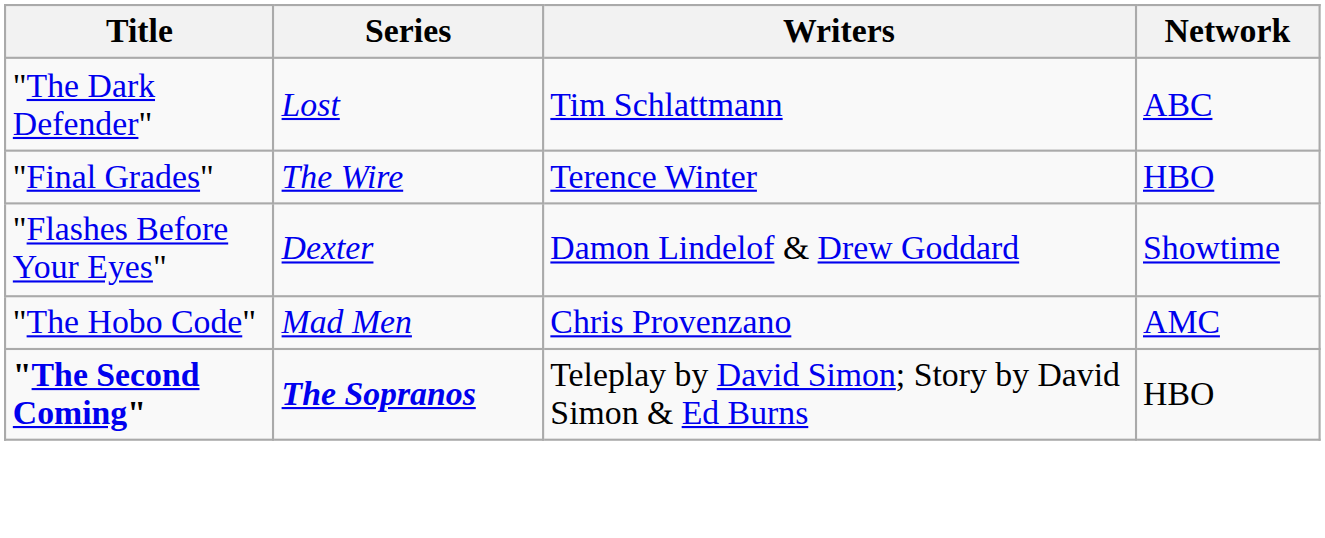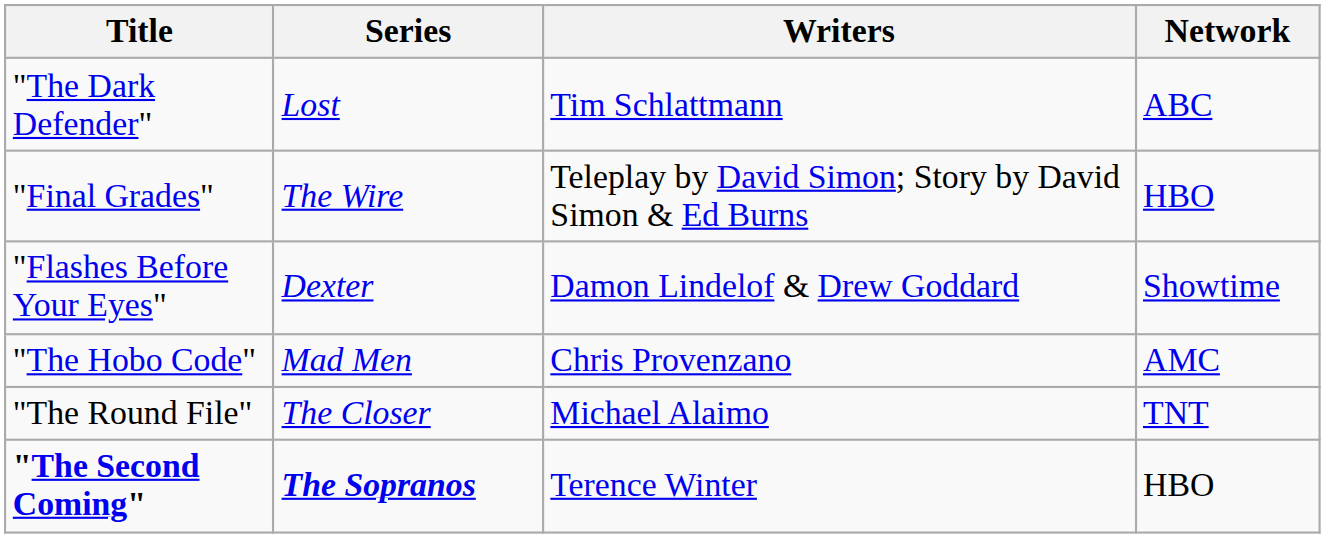"Final Grades" | Writers: Terence Winter -> Teleplay by David Simon; Story by David Simon & Ed Burns
+ row: "The Round File" | The Closer | Michael Alaimo | TNT
"The Second Coming" | Writers: Teleplay by David Simon; Story by David Simon & Ed Burns -> Terence Winter
